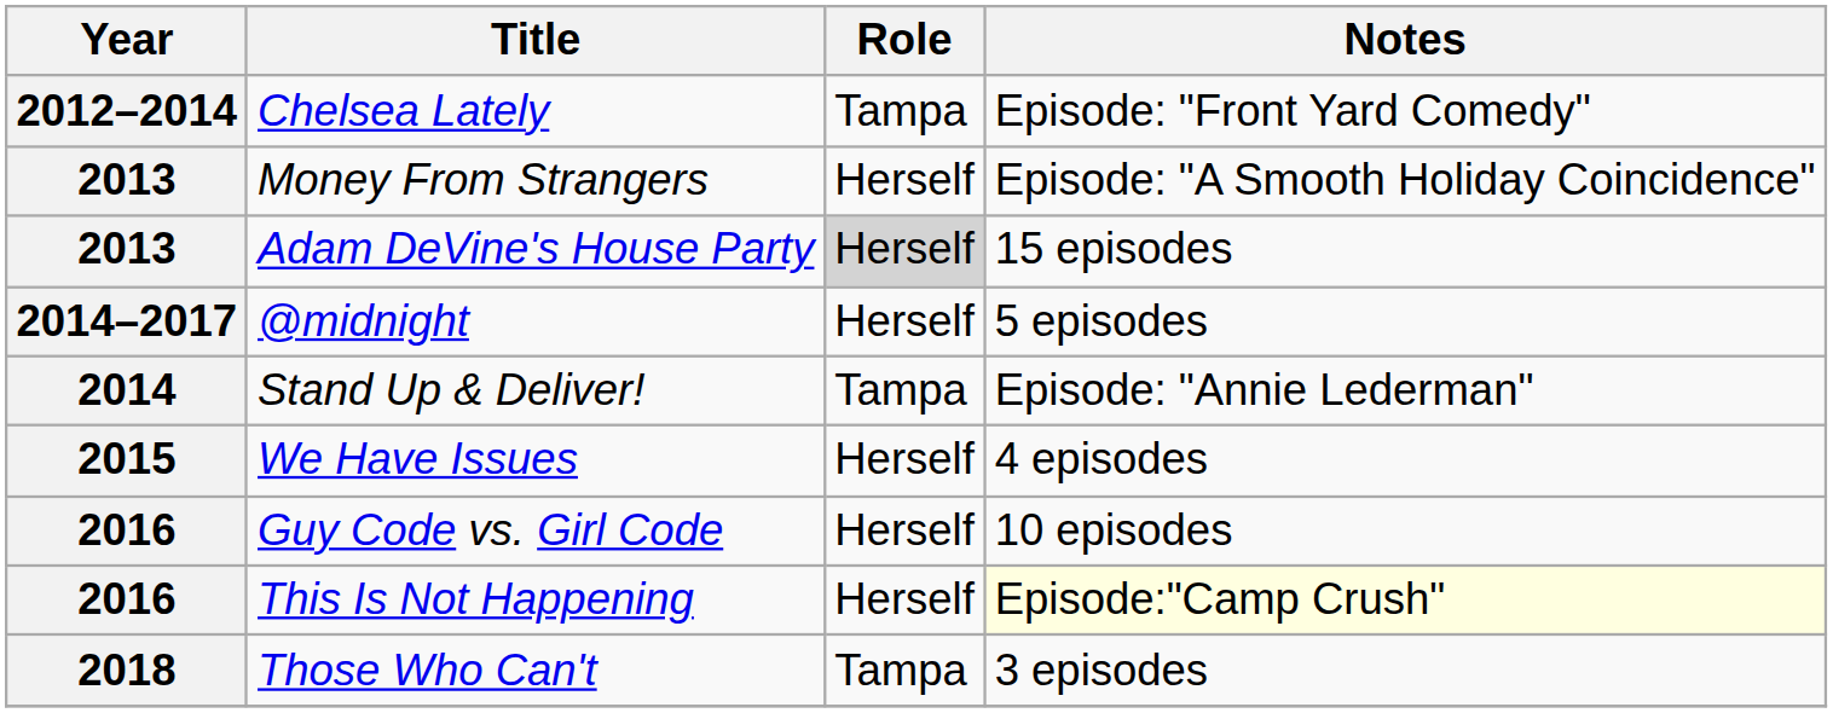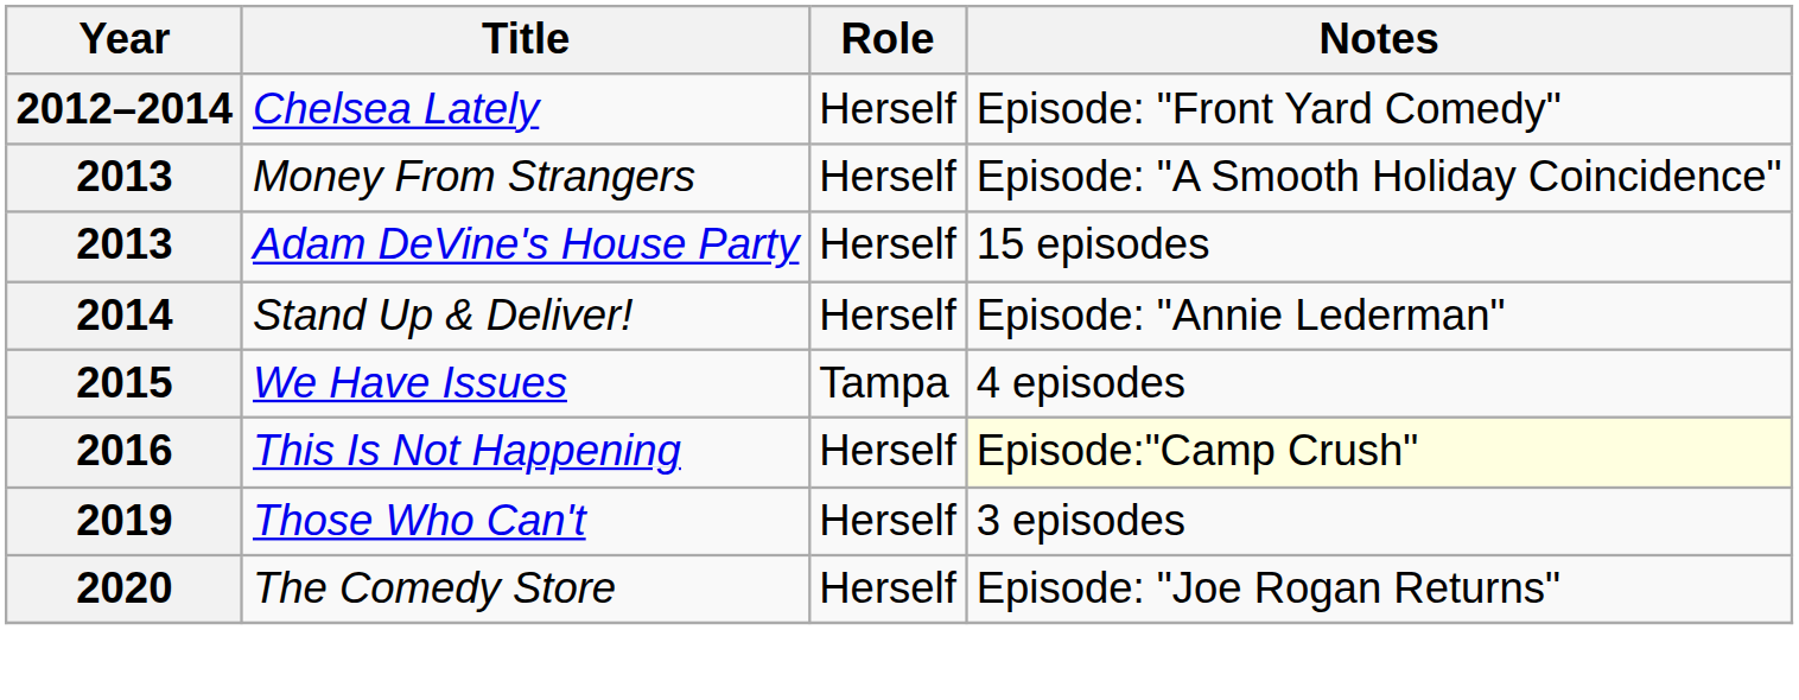Chelsea Lately | Role: Tampa -> Herself
Adam DeVine's House Party | Role: lightgrey background -> no background
- row: 2014–2017 | @midnight | Herself | 5 episodes
Stand Up & Deliver! | Role: Tampa -> Herself
We Have Issues | Role: Herself -> Tampa
- row: 2016 | Guy Code vs. Girl Code | Herself | 10 episodes
Those Who Can't | Year: 2018 -> 2019
Those Who Can't | Role: Tampa -> Herself
+ row: 2020 | The Comedy Store | Herself | Episode: "Joe Rogan Returns"
